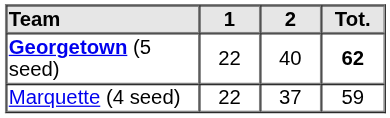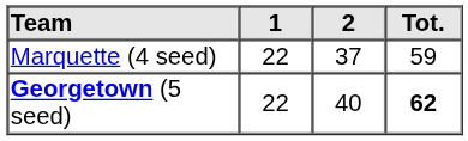rows swapped: Georgetown (5 seed) <-> Marquette (4 seed)
